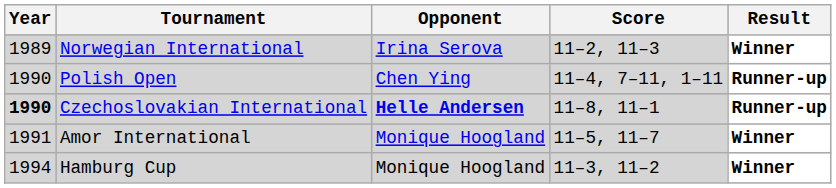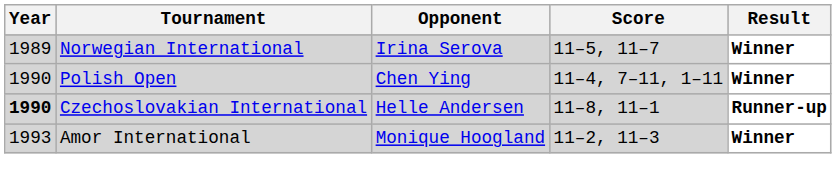Norwegian International | Score: 11–2, 11–3 -> 11–5, 11–7
Polish Open | Result: Runner-up -> Winner
Czechoslovakian International | Opponent: bold -> normal
Amor International | Year: 1991 -> 1993
Amor International | Score: 11–5, 11–7 -> 11–2, 11–3
- row: 1994 | Hamburg Cup | Monique Hoogland | 11–3, 11–2 | Winner
